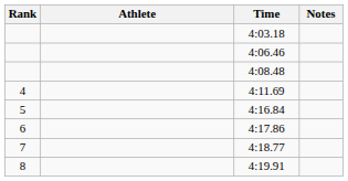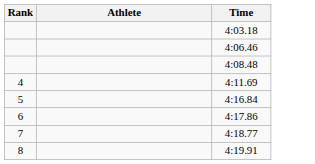- column: Notes
